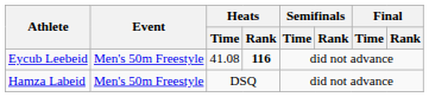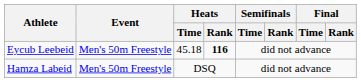Eycub Leebeid | Heats / Time: 41.08 -> 45.18
